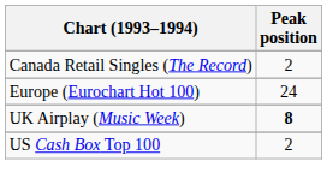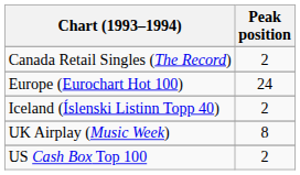+ row: Iceland (Íslenski Listinn Topp 40) | 2
UK Airplay (Music Week) | Peak position: bold -> normal
